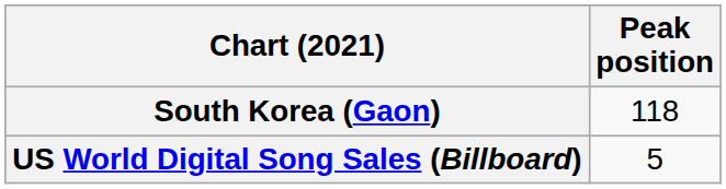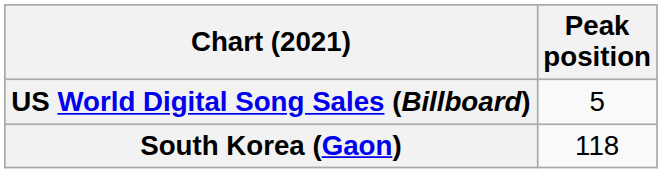rows swapped: South Korea (Gaon) <-> US World Digital Song Sales (Billboard)
